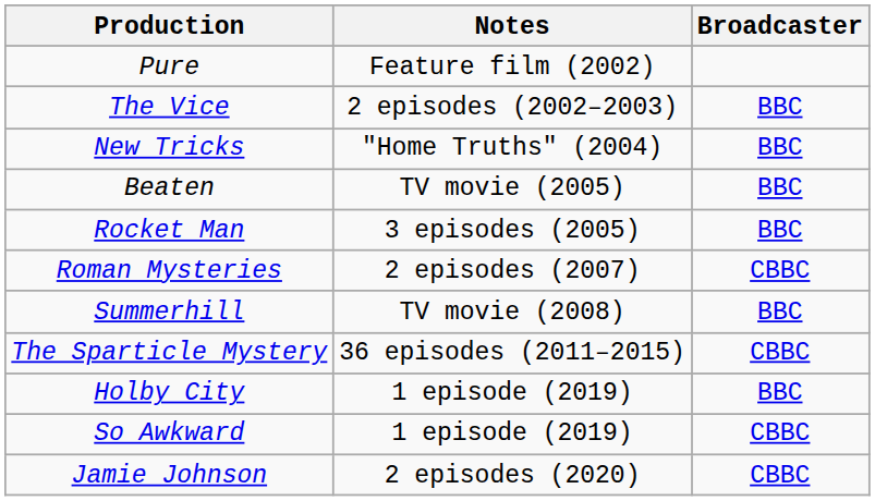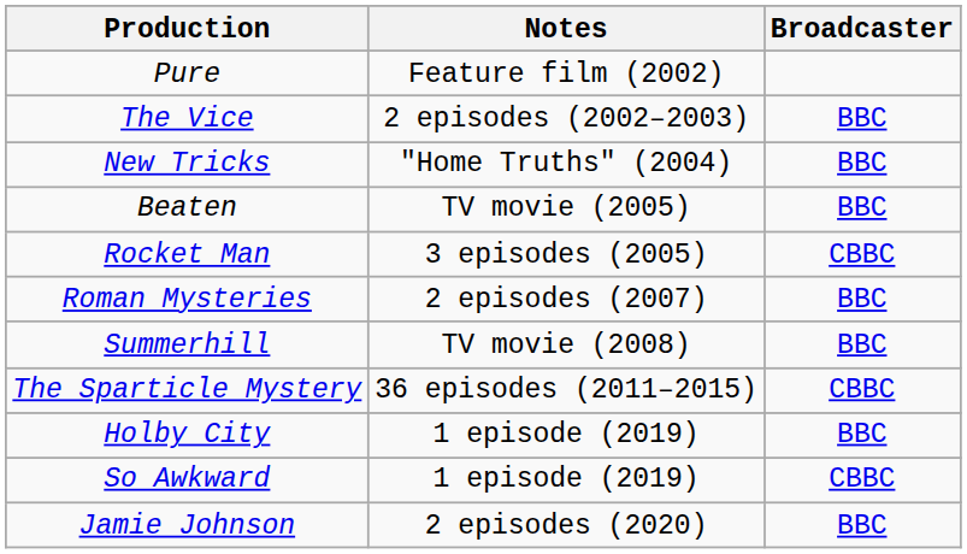Rocket Man | Broadcaster: BBC -> CBBC
Roman Mysteries | Broadcaster: CBBC -> BBC
Jamie Johnson | Broadcaster: CBBC -> BBC
